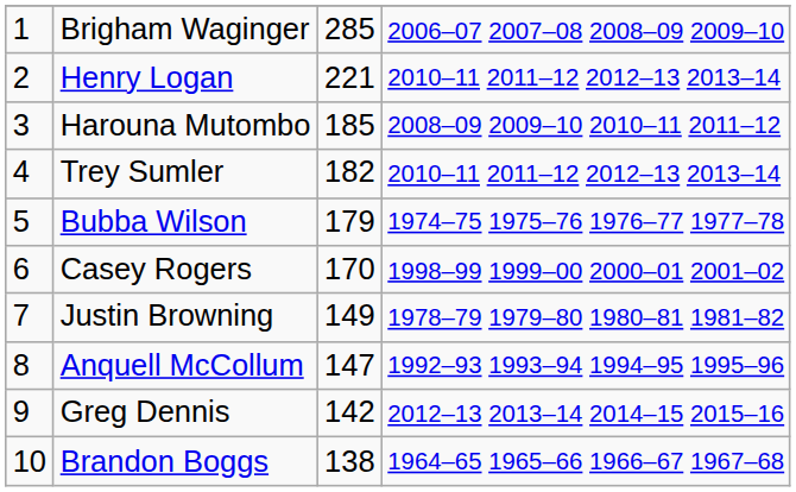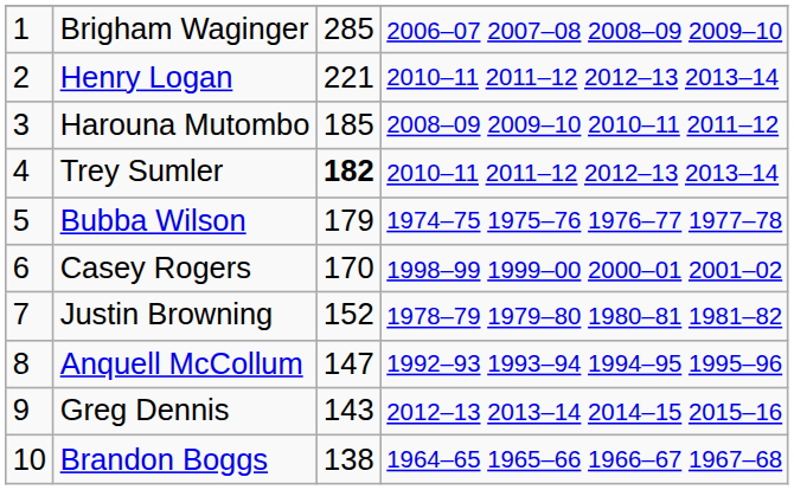Trey Sumler | column 3: normal -> bold
Justin Browning | column 3: 149 -> 152
Greg Dennis | column 3: 142 -> 143
